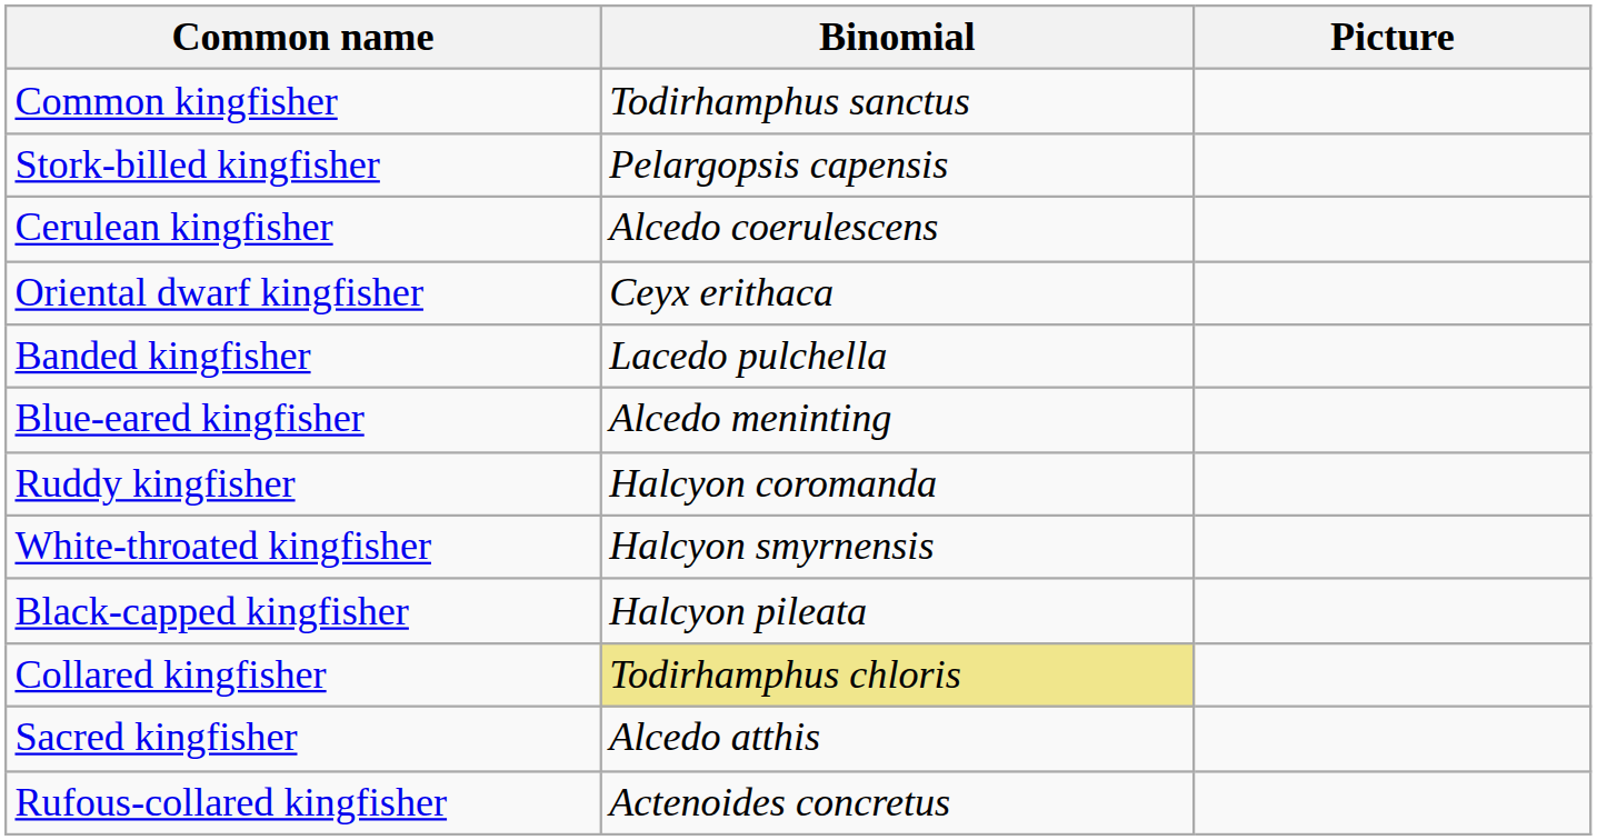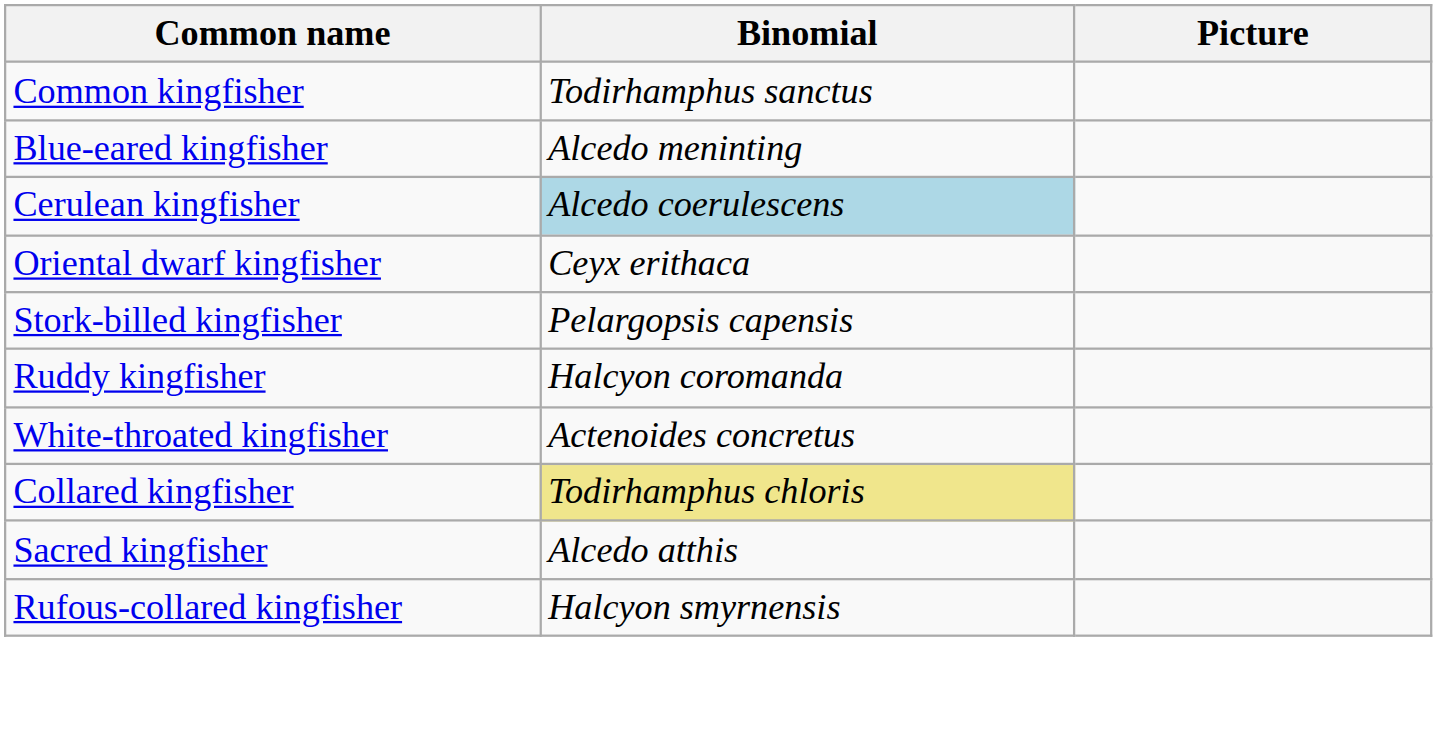rows swapped: Blue-eared kingfisher <-> Stork-billed kingfisher
Cerulean kingfisher | Binomial: no background -> lightblue background
- row: Banded kingfisher | Lacedo pulchella
White-throated kingfisher | Binomial: Halcyon smyrnensis -> Actenoides concretus
- row: Black-capped kingfisher | Halcyon pileata
Rufous-collared kingfisher | Binomial: Actenoides concretus -> Halcyon smyrnensis
